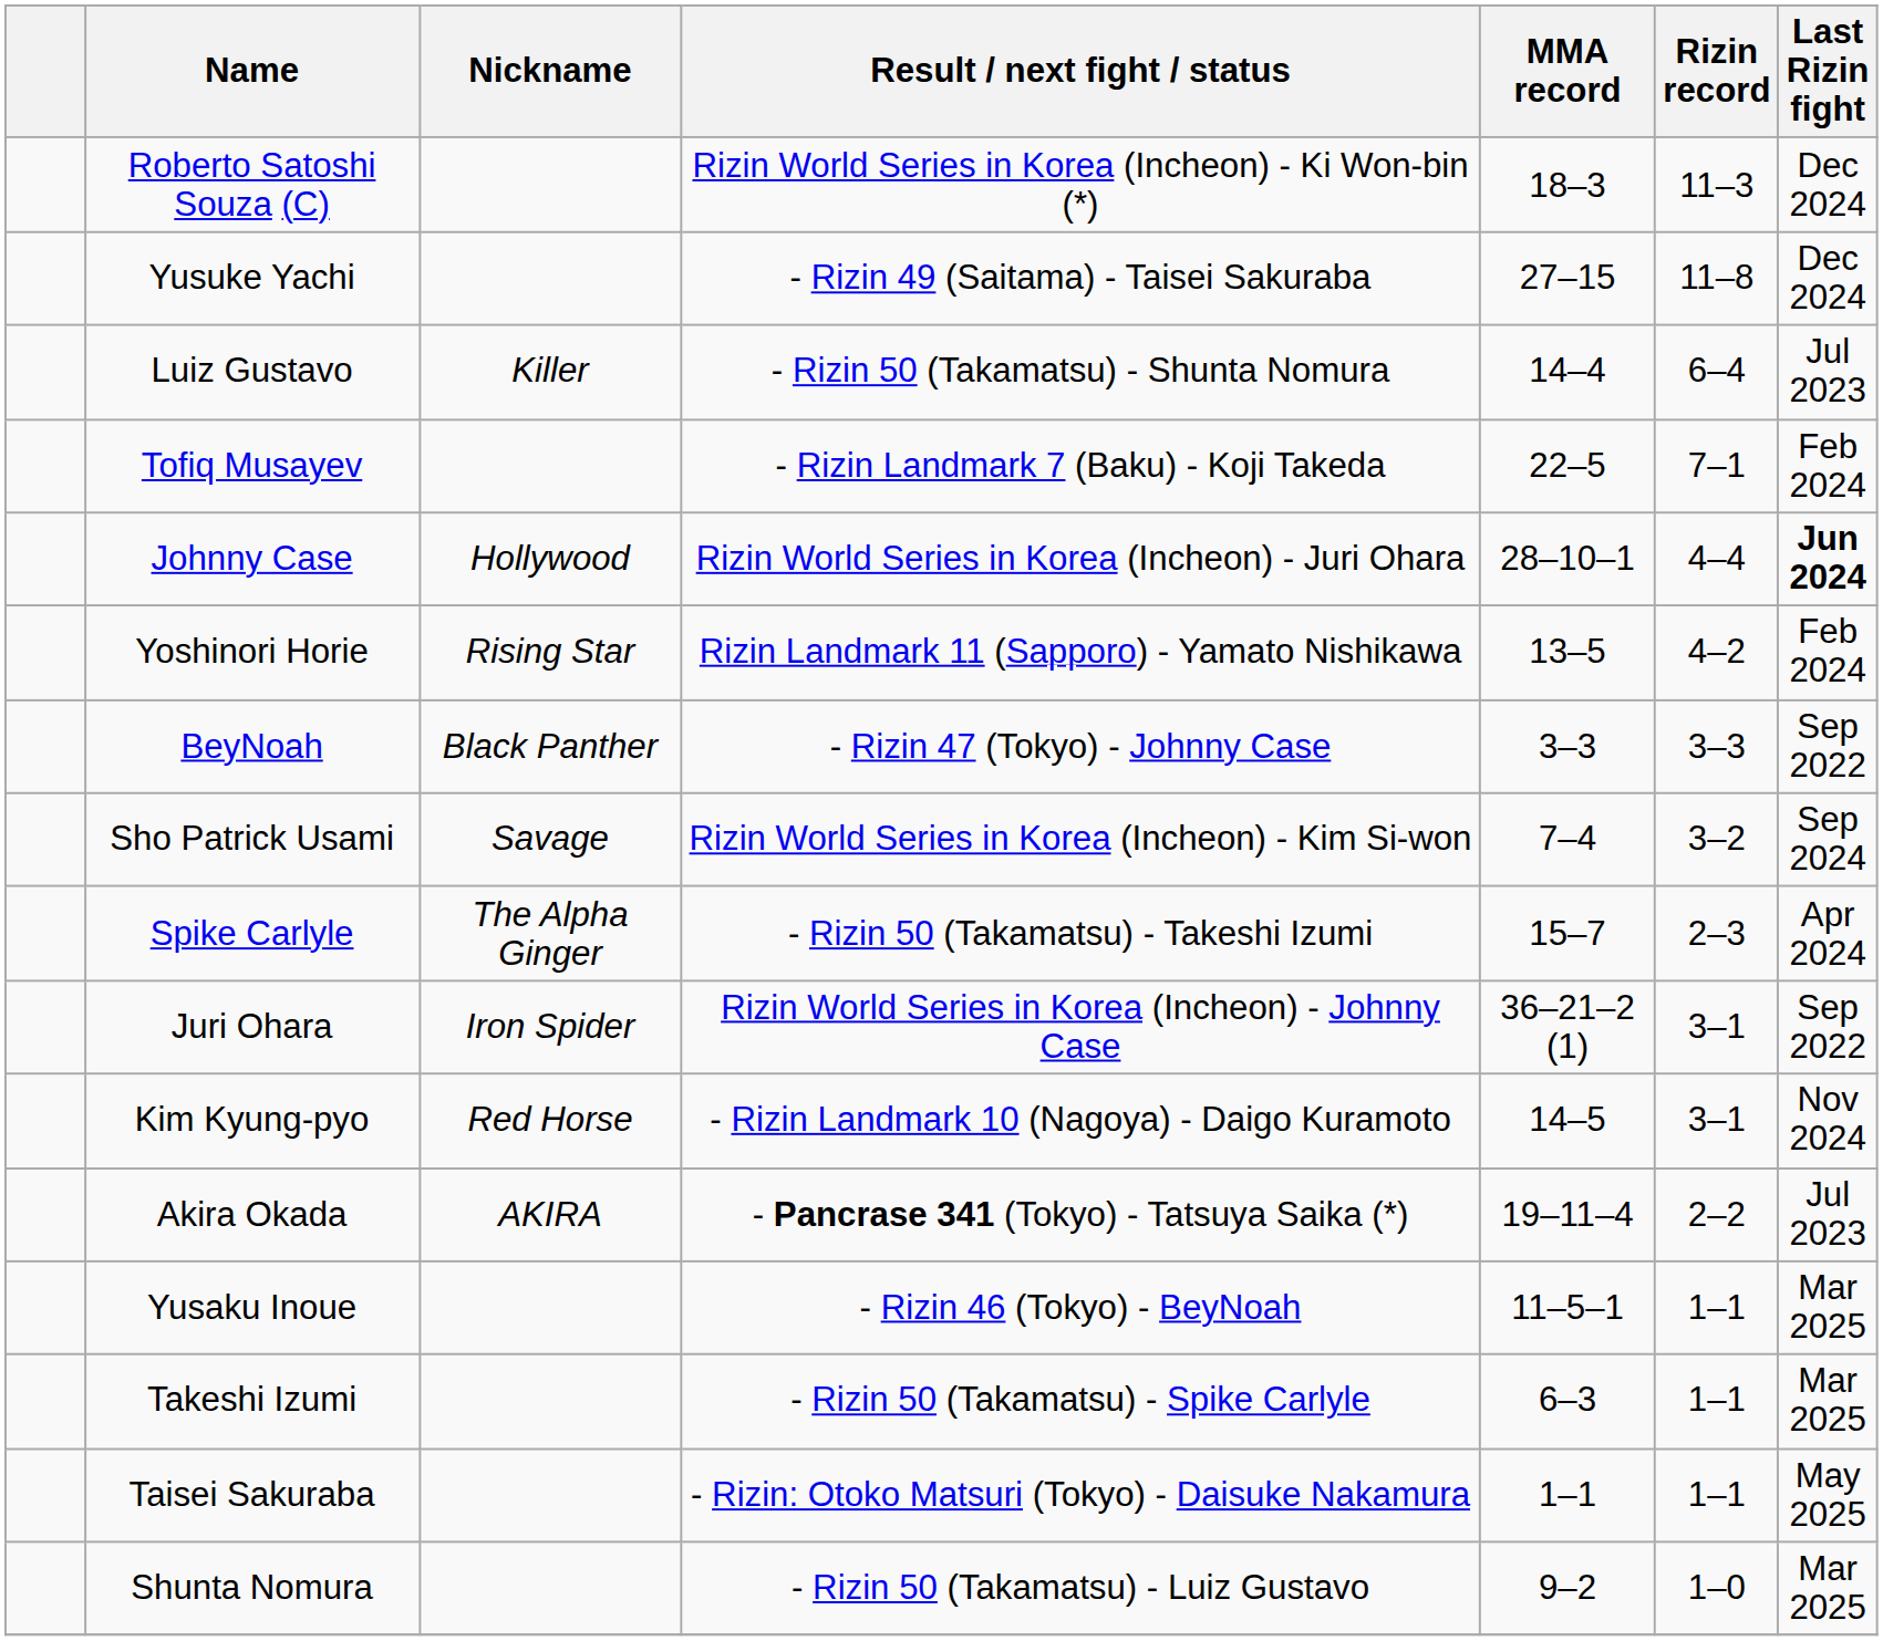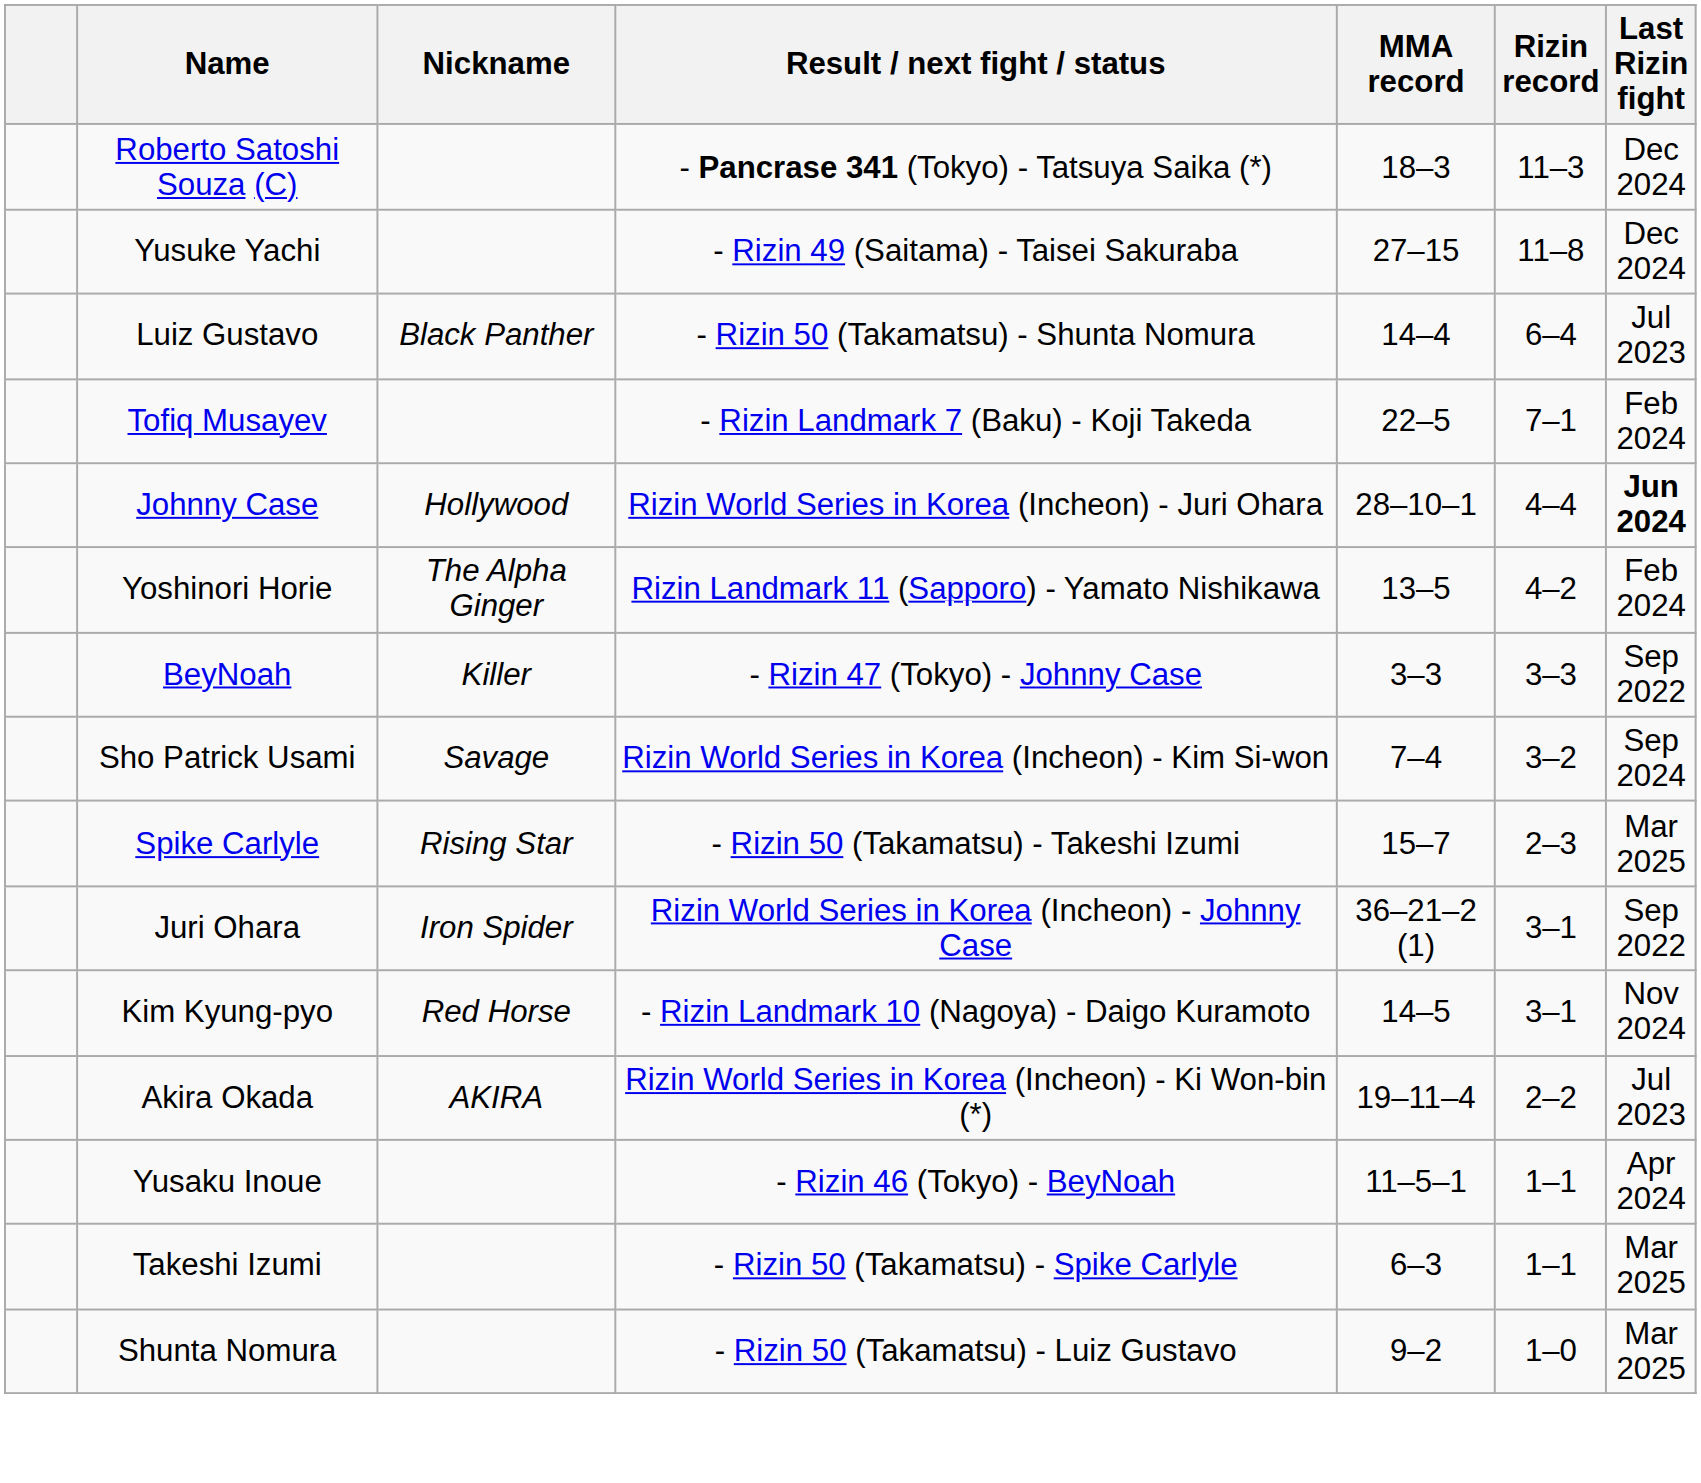Roberto Satoshi Souza (C) | Result / next fight / status: Rizin World Series in Korea (Incheon) - Ki Won-bin (*) -> - Pancrase 341 (Tokyo) - Tatsuya Saika (*)
Luiz Gustavo | Nickname: Killer -> Black Panther
Yoshinori Horie | Nickname: Rising Star -> The Alpha Ginger
BeyNoah | Nickname: Black Panther -> Killer
Spike Carlyle | Nickname: The Alpha Ginger -> Rising Star
Spike Carlyle | Last Rizin fight: Apr 2024 -> Mar 2025
Akira Okada | Result / next fight / status: - Pancrase 341 (Tokyo) - Tatsuya Saika (*) -> Rizin World Series in Korea (Incheon) - Ki Won-bin (*)
Yusaku Inoue | Last Rizin fight: Mar 2025 -> Apr 2024
- row: Taisei Sakuraba | - Rizin: Otoko Matsuri (Tokyo) - Daisuke Nakamura | 1–1 | 1–1 | May 2025
